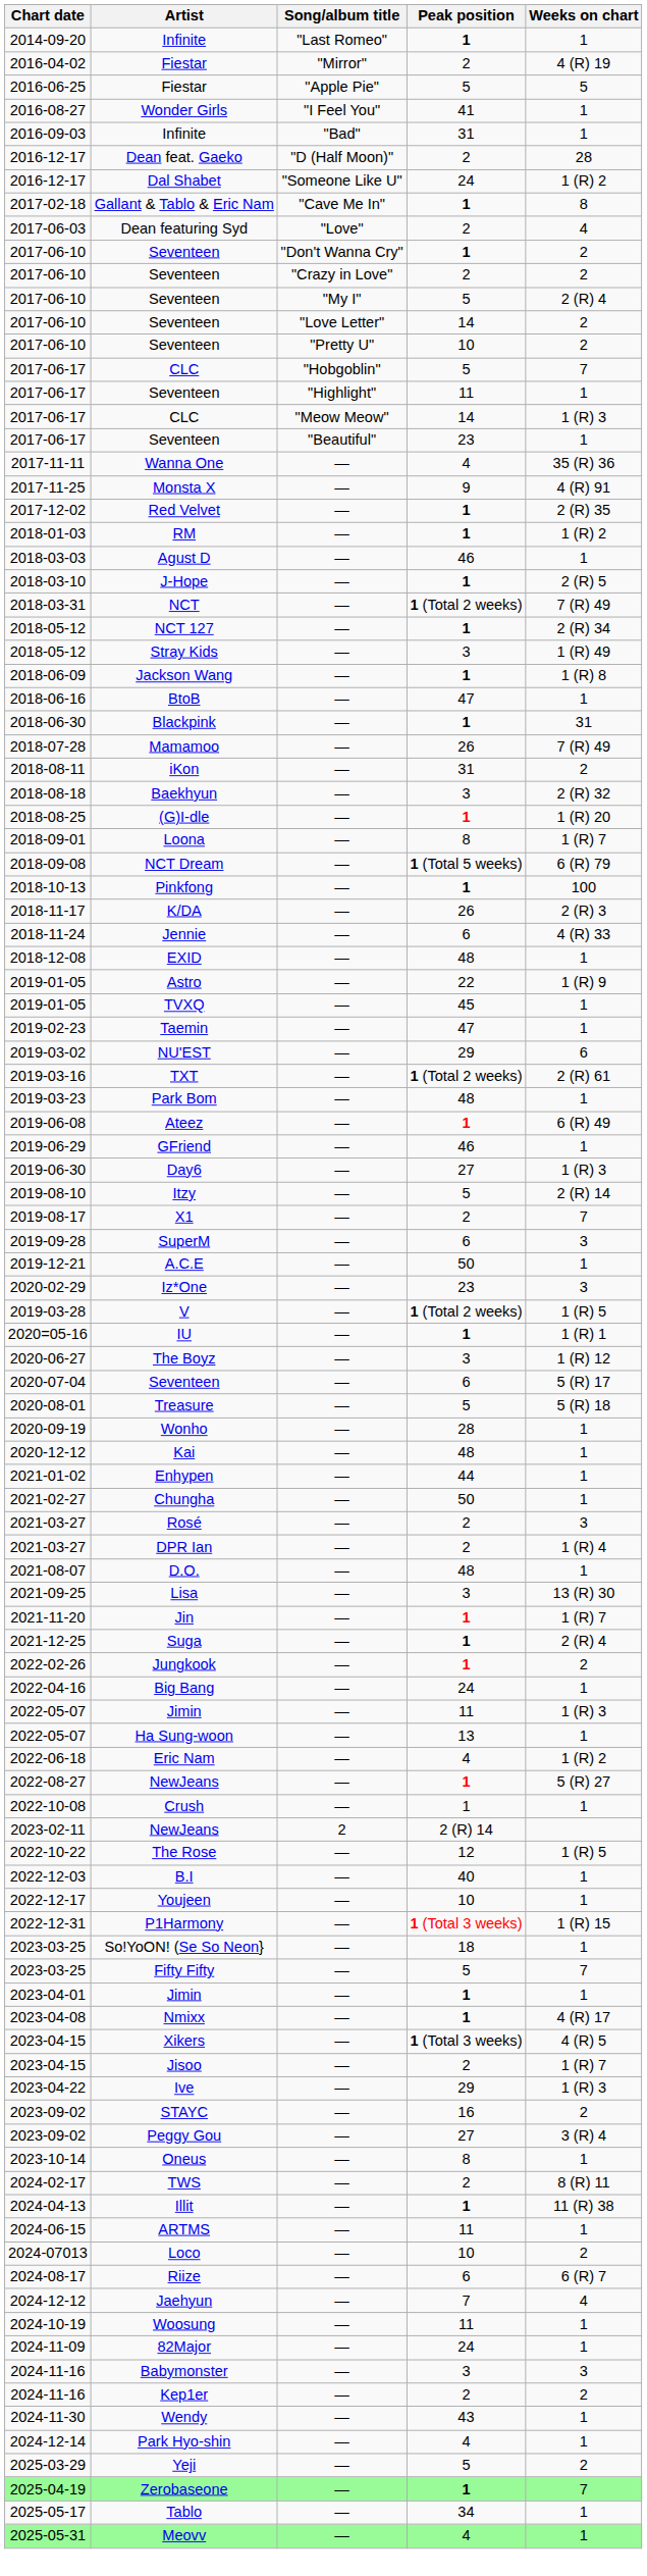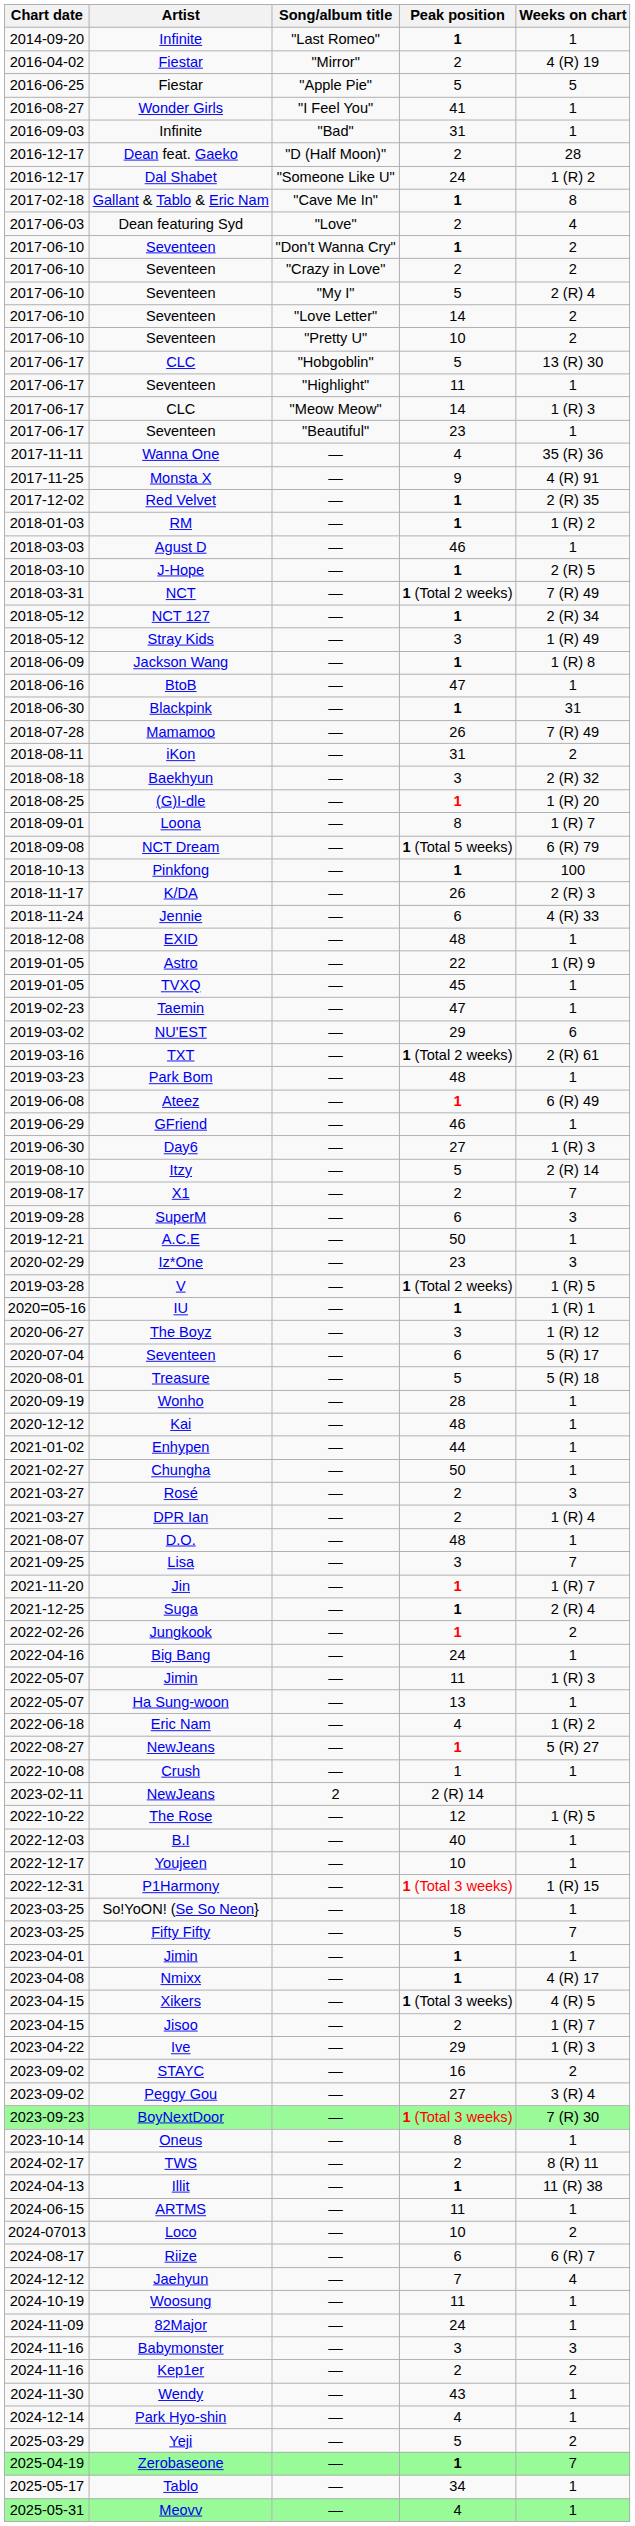CLC / 5 | Weeks on chart: 7 -> 13 (R) 30
Lisa | Weeks on chart: 13 (R) 30 -> 7
+ row: 2023-09-23 | BoyNextDoor | — | 1 (Total 3 weeks) | 7 (R) 30
